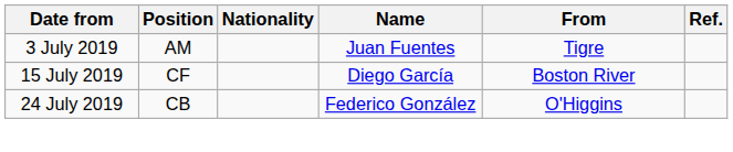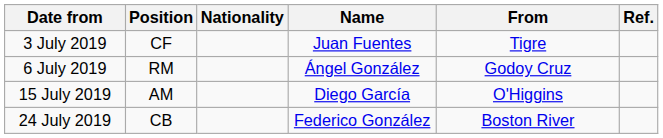3 July 2019 | Position: AM -> CF
+ row: 6 July 2019 | RM | Ángel González | Godoy Cruz
15 July 2019 | Position: CF -> AM
15 July 2019 | From: Boston River -> O'Higgins
24 July 2019 | From: O'Higgins -> Boston River
